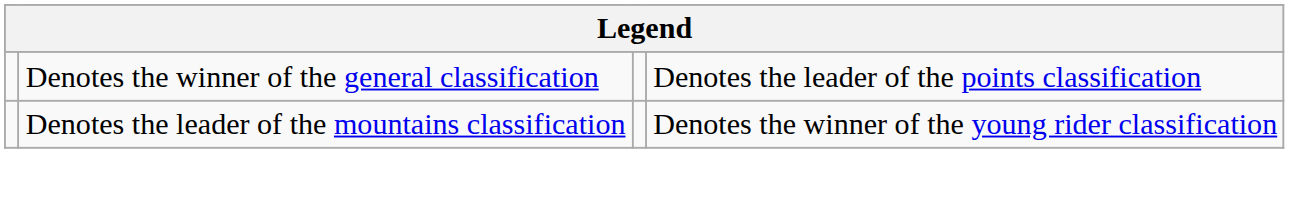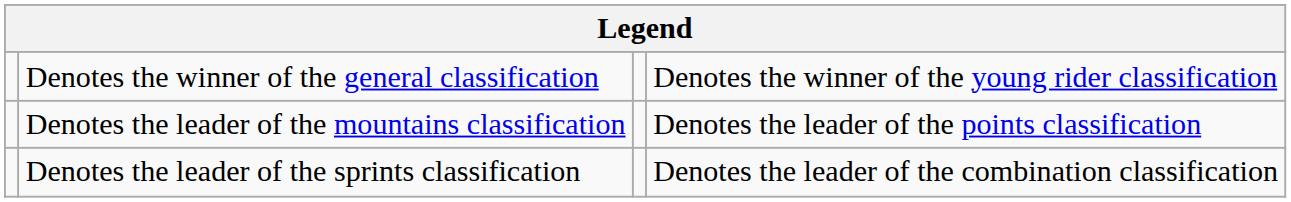Denotes the winner of the general classification | column 4: Denotes the leader of the points classification -> Denotes the winner of the young rider classification
Denotes the leader of the mountains classification | column 4: Denotes the winner of the young rider classification -> Denotes the leader of the points classification
+ row: Denotes the leader of the sprints classification | Denotes the leader of the combination classification
